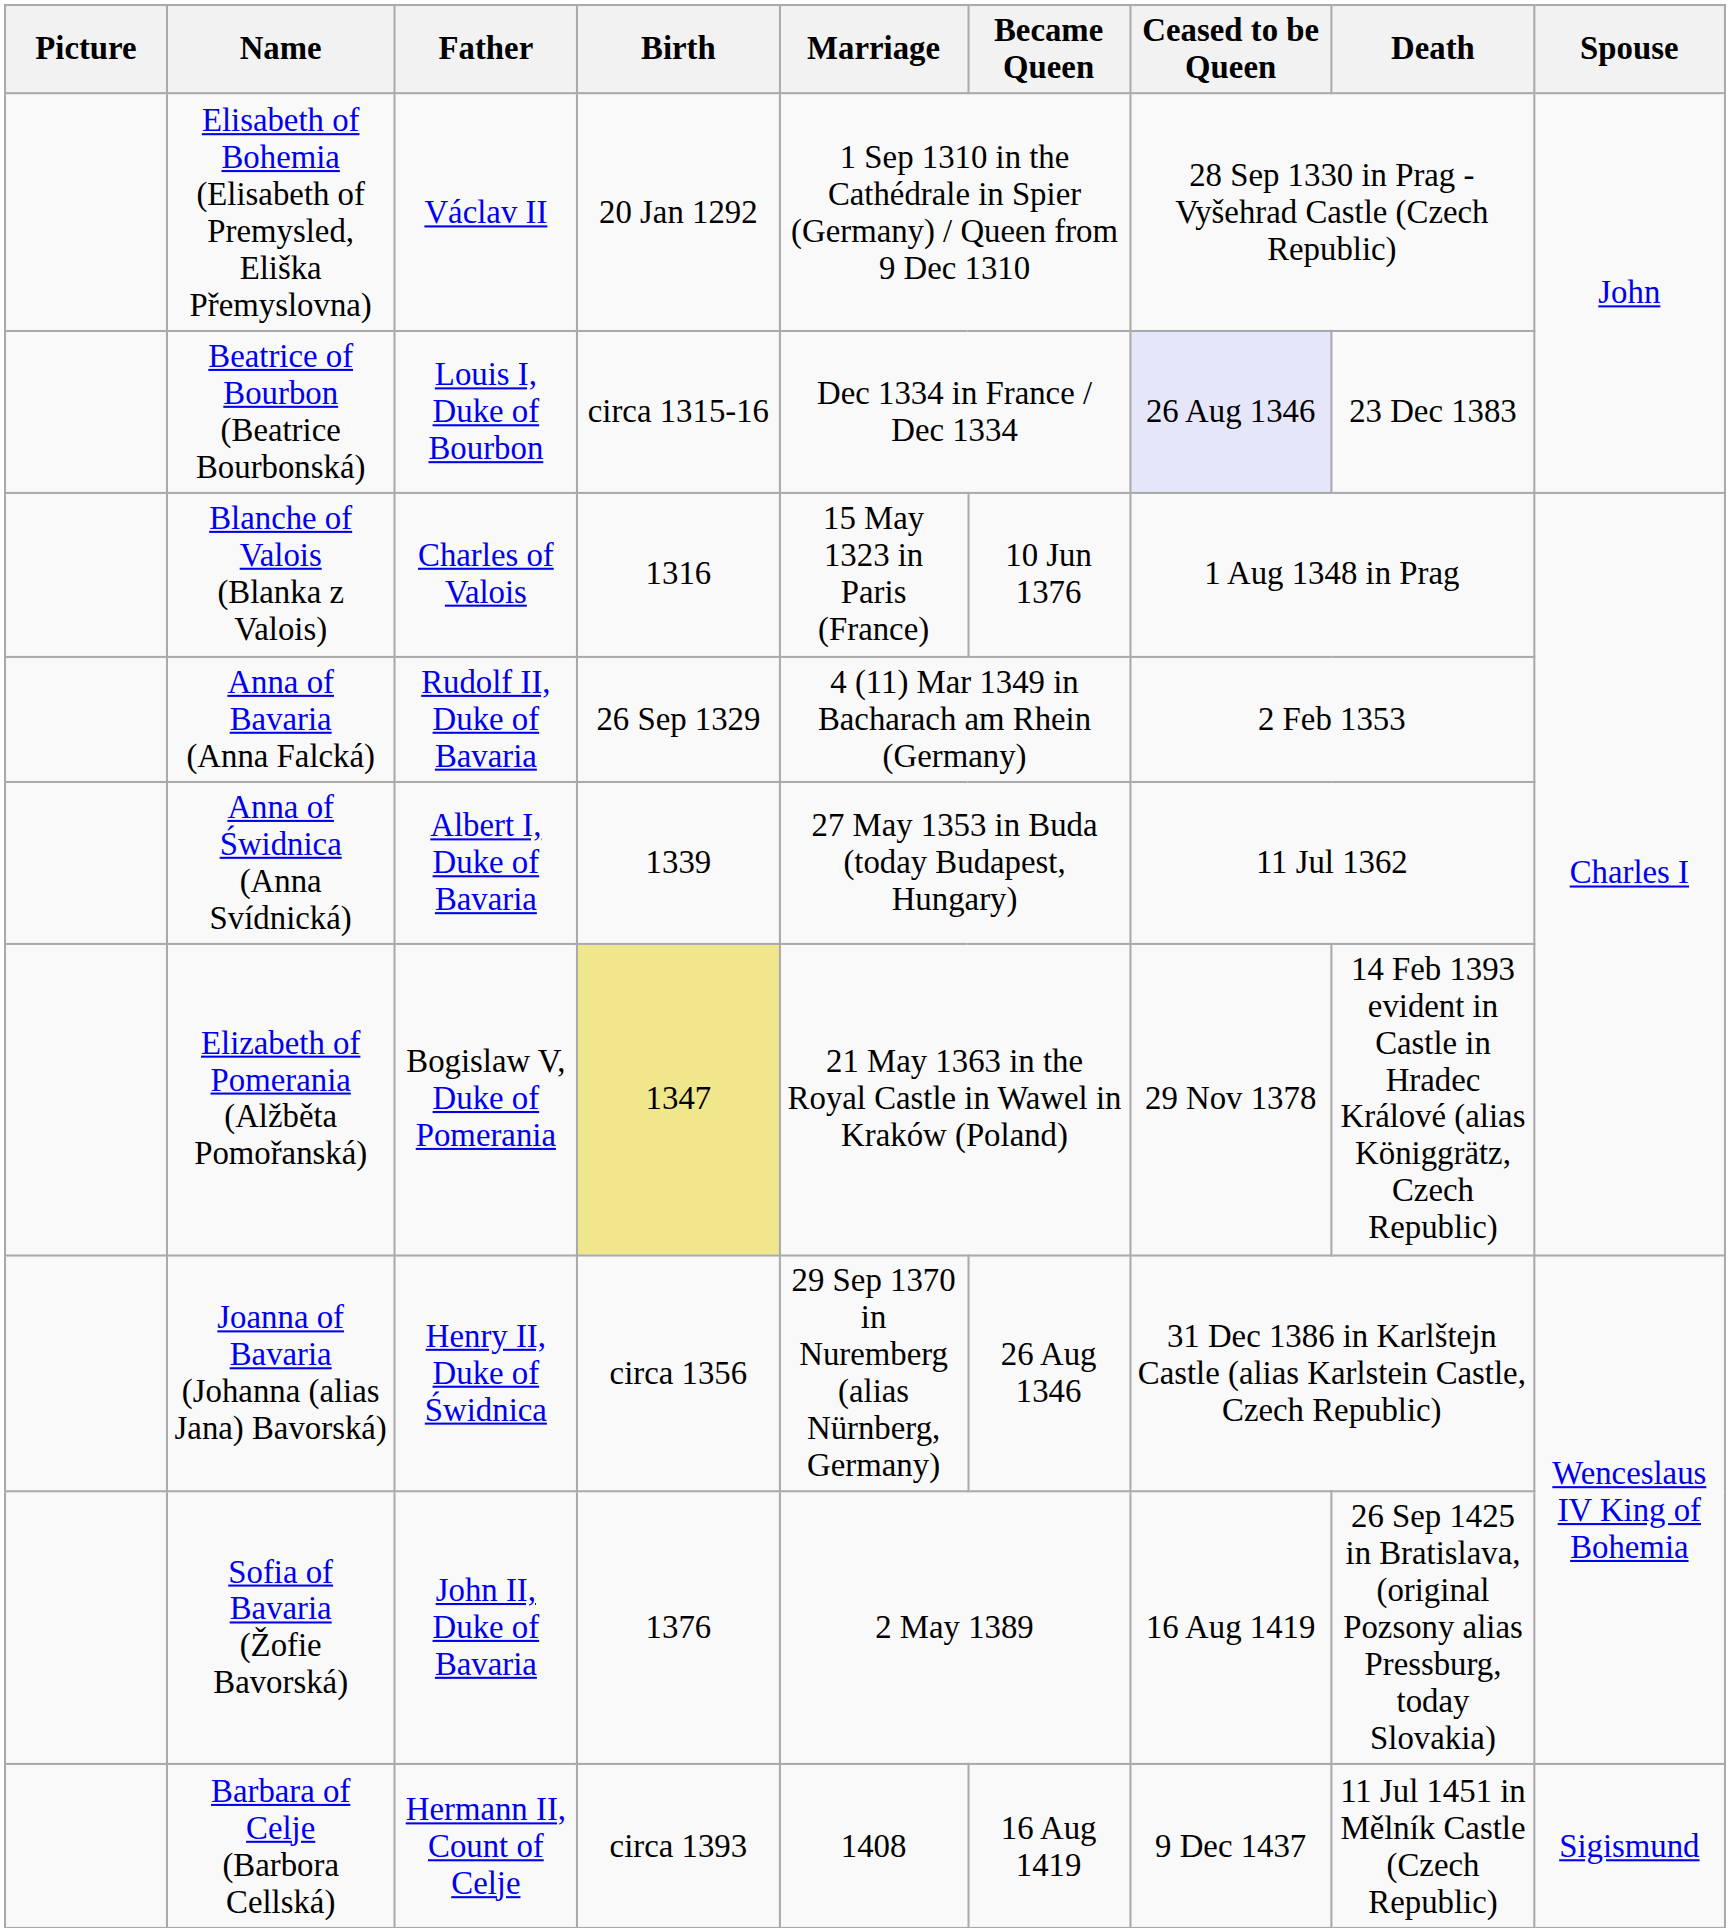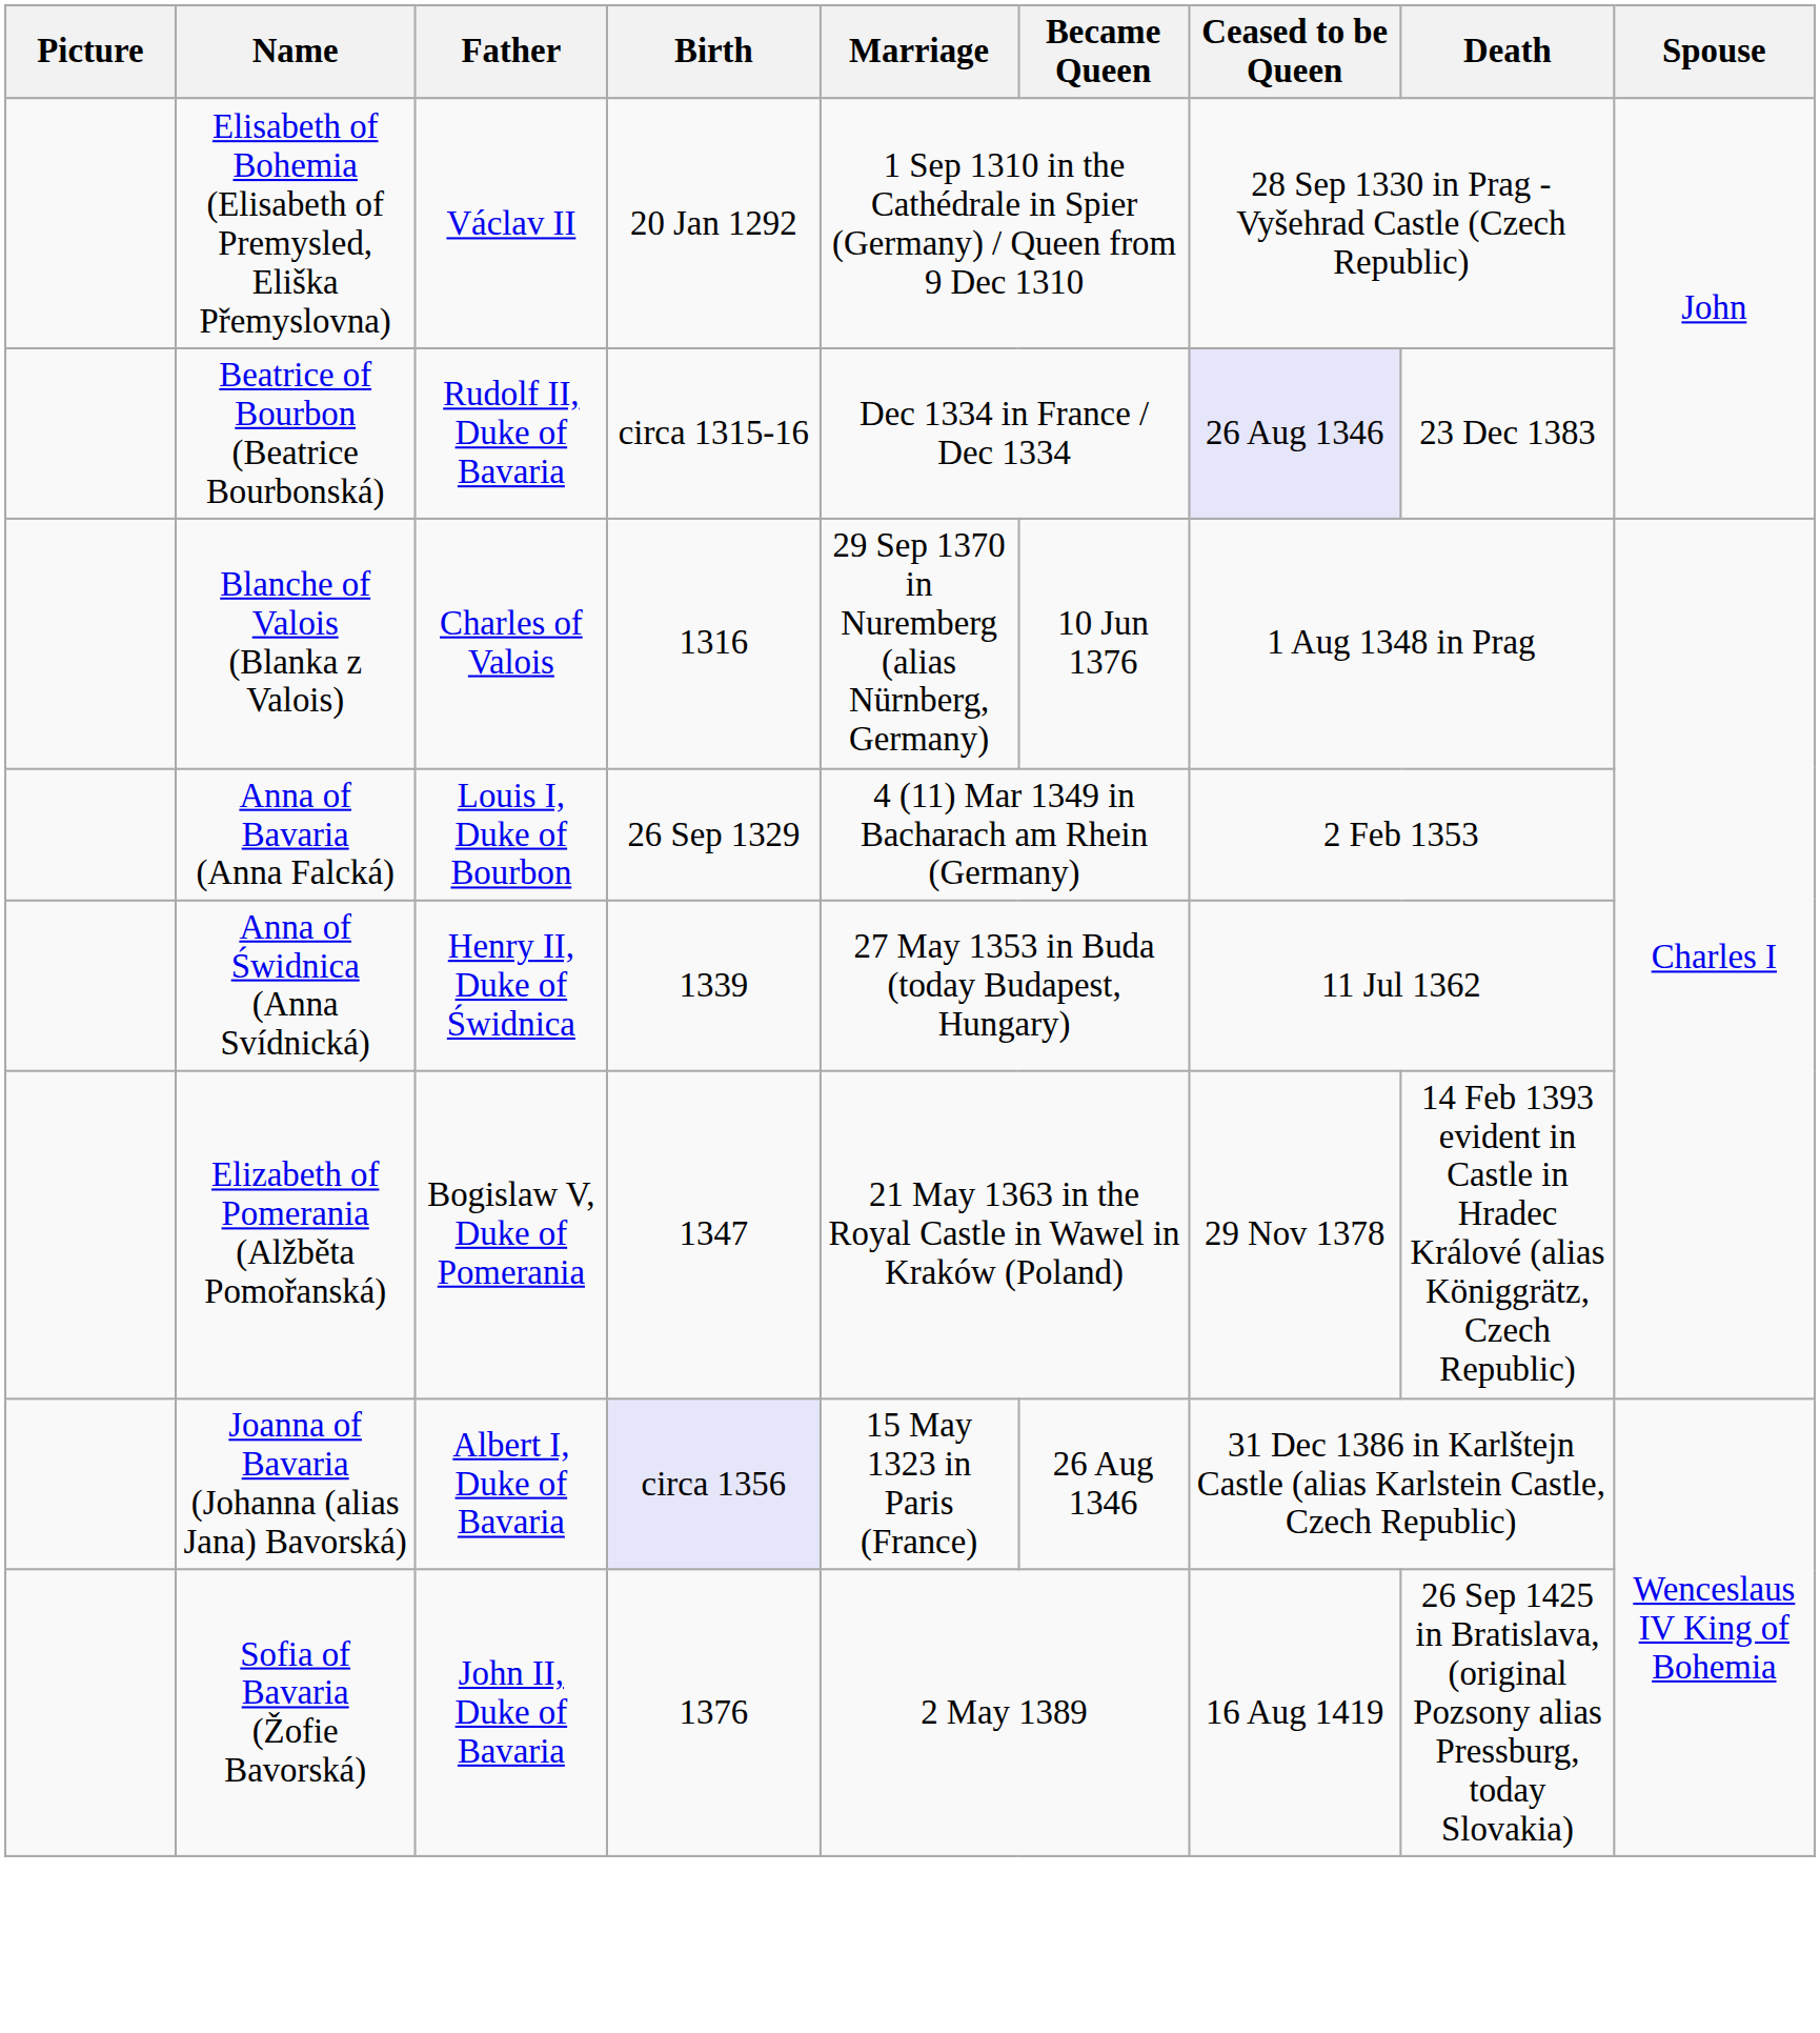Beatrice of Bourbon (Beatrice Bourbonská) | Father: Louis I, Duke of Bourbon -> Rudolf II, Duke of Bavaria
Blanche of Valois (Blanka z Valois) | Marriage: 15 May 1323 in Paris (France) -> 29 Sep 1370 in Nuremberg (alias Nürnberg, Germany)
Anna of Bavaria (Anna Falcká) | Father: Rudolf II, Duke of Bavaria -> Louis I, Duke of Bourbon
Anna of Świdnica (Anna Svídnická) | Father: Albert I, Duke of Bavaria -> Henry II, Duke of Świdnica
Elizabeth of Pomerania (Alžběta Pomořanská) | Birth: khaki background -> no background
Joanna of Bavaria (Johanna (alias Jana) Bavorská) | Father: Henry II, Duke of Świdnica -> Albert I, Duke of Bavaria
Joanna of Bavaria (Johanna (alias Jana) Bavorská) | Birth: no background -> lavender background
Joanna of Bavaria (Johanna (alias Jana) Bavorská) | Marriage: 29 Sep 1370 in Nuremberg (alias Nürnberg, Germany) -> 15 May 1323 in Paris (France)
- row: Barbara of Celje (Barbora Cellská) | Hermann II, Count of Celje | circa 1393 | 1408 | 16 Aug 1419 | 9 Dec 1437 | 11 Jul 1451 in Mělník Castle (Czech Republic) | Sigismund
